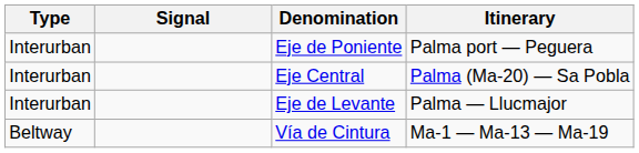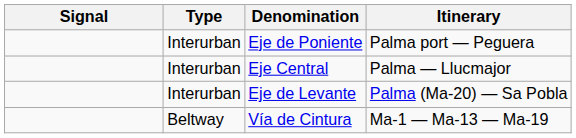columns swapped: Signal <-> Type
Eje Central | Itinerary: Palma (Ma-20) — Sa Pobla -> Palma — Llucmajor
Eje de Levante | Itinerary: Palma — Llucmajor -> Palma (Ma-20) — Sa Pobla
